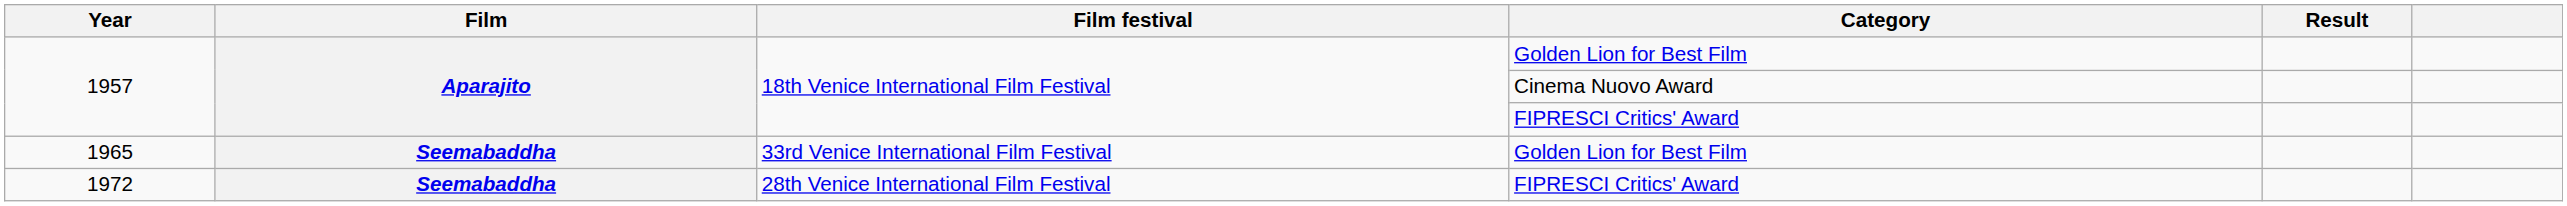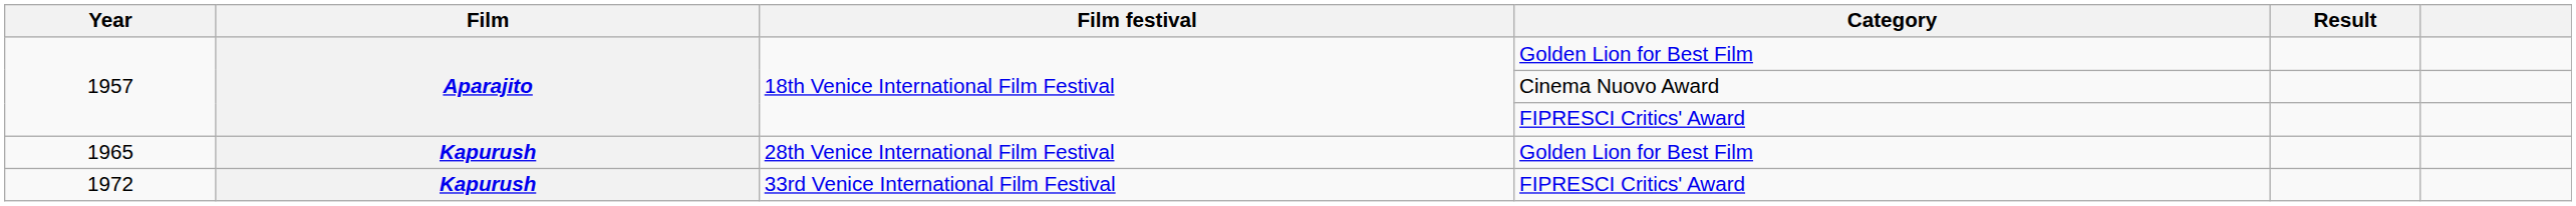1965 | Film: Seemabaddha -> Kapurush
1965 | Film festival: 33rd Venice International Film Festival -> 28th Venice International Film Festival
1972 | Film: Seemabaddha -> Kapurush
1972 | Film festival: 28th Venice International Film Festival -> 33rd Venice International Film Festival
